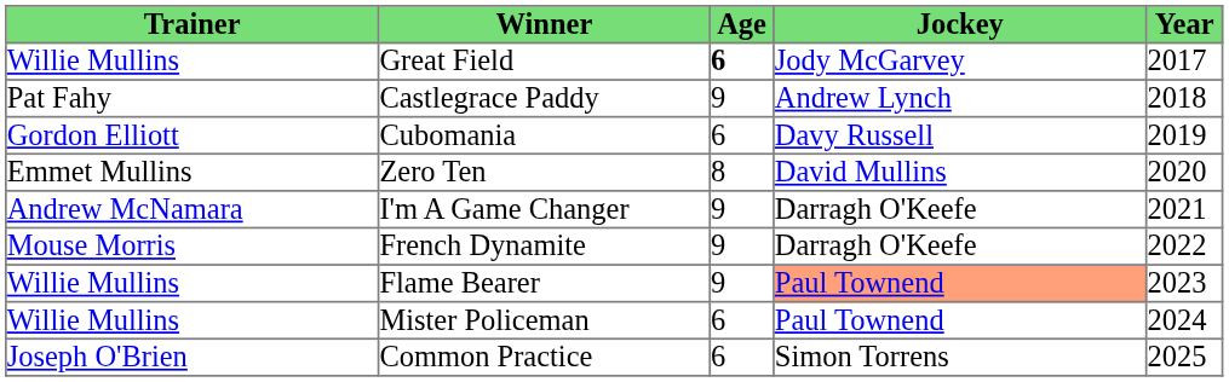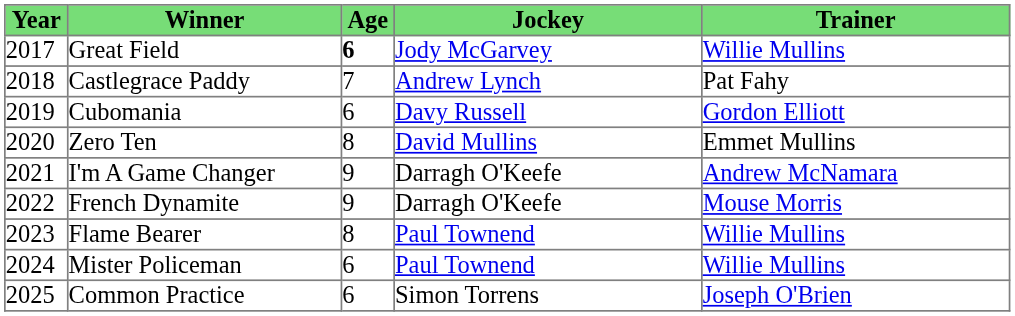columns swapped: Year <-> Trainer
Castlegrace Paddy | Age: 9 -> 7
Flame Bearer | Age: 9 -> 8
Flame Bearer | Jockey: lightsalmon background -> no background
